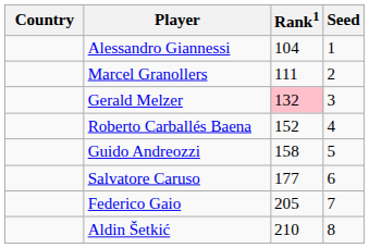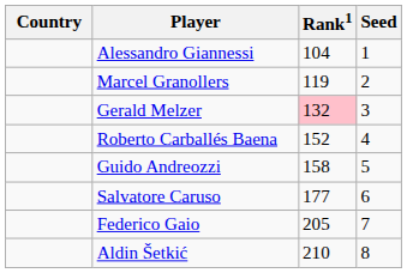Marcel Granollers | Rank1: 111 -> 119
